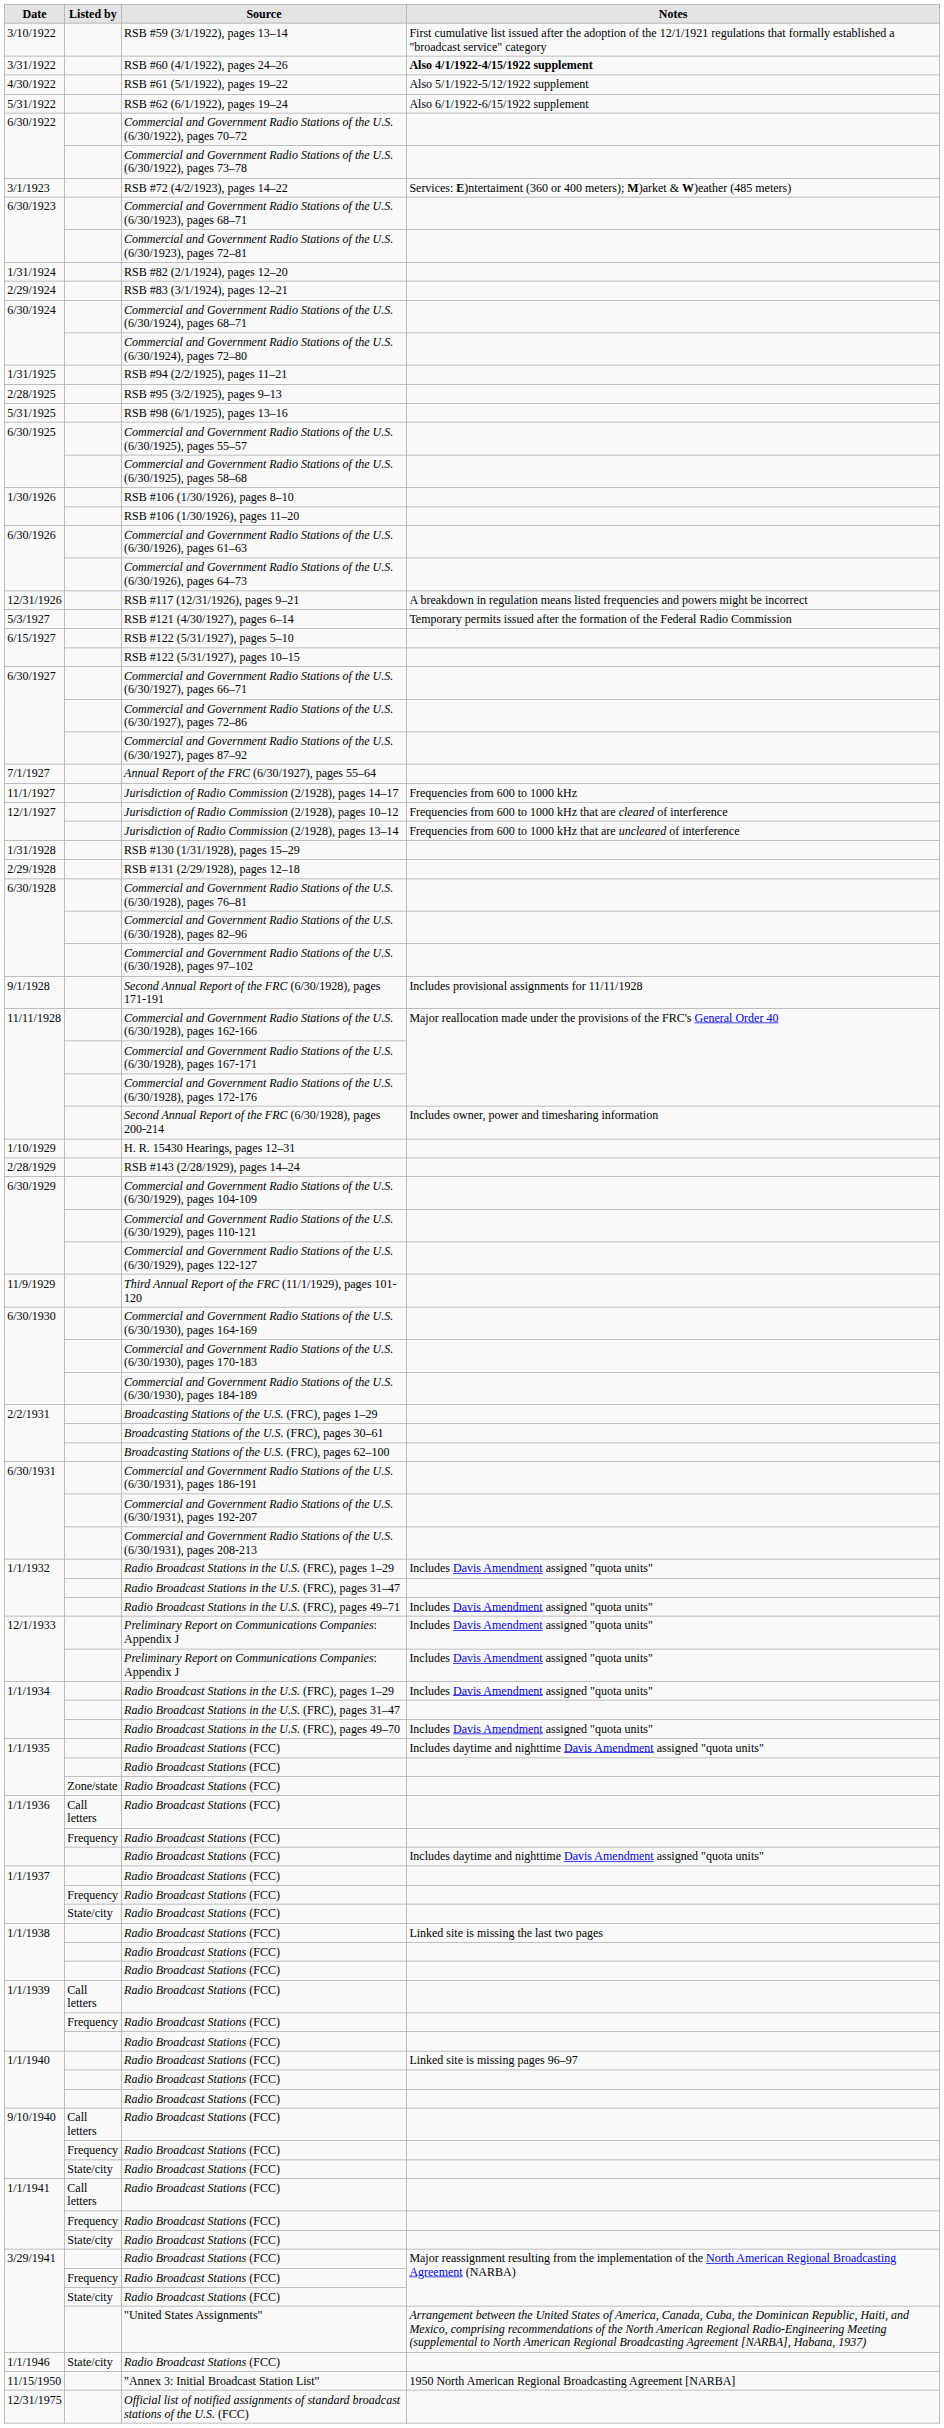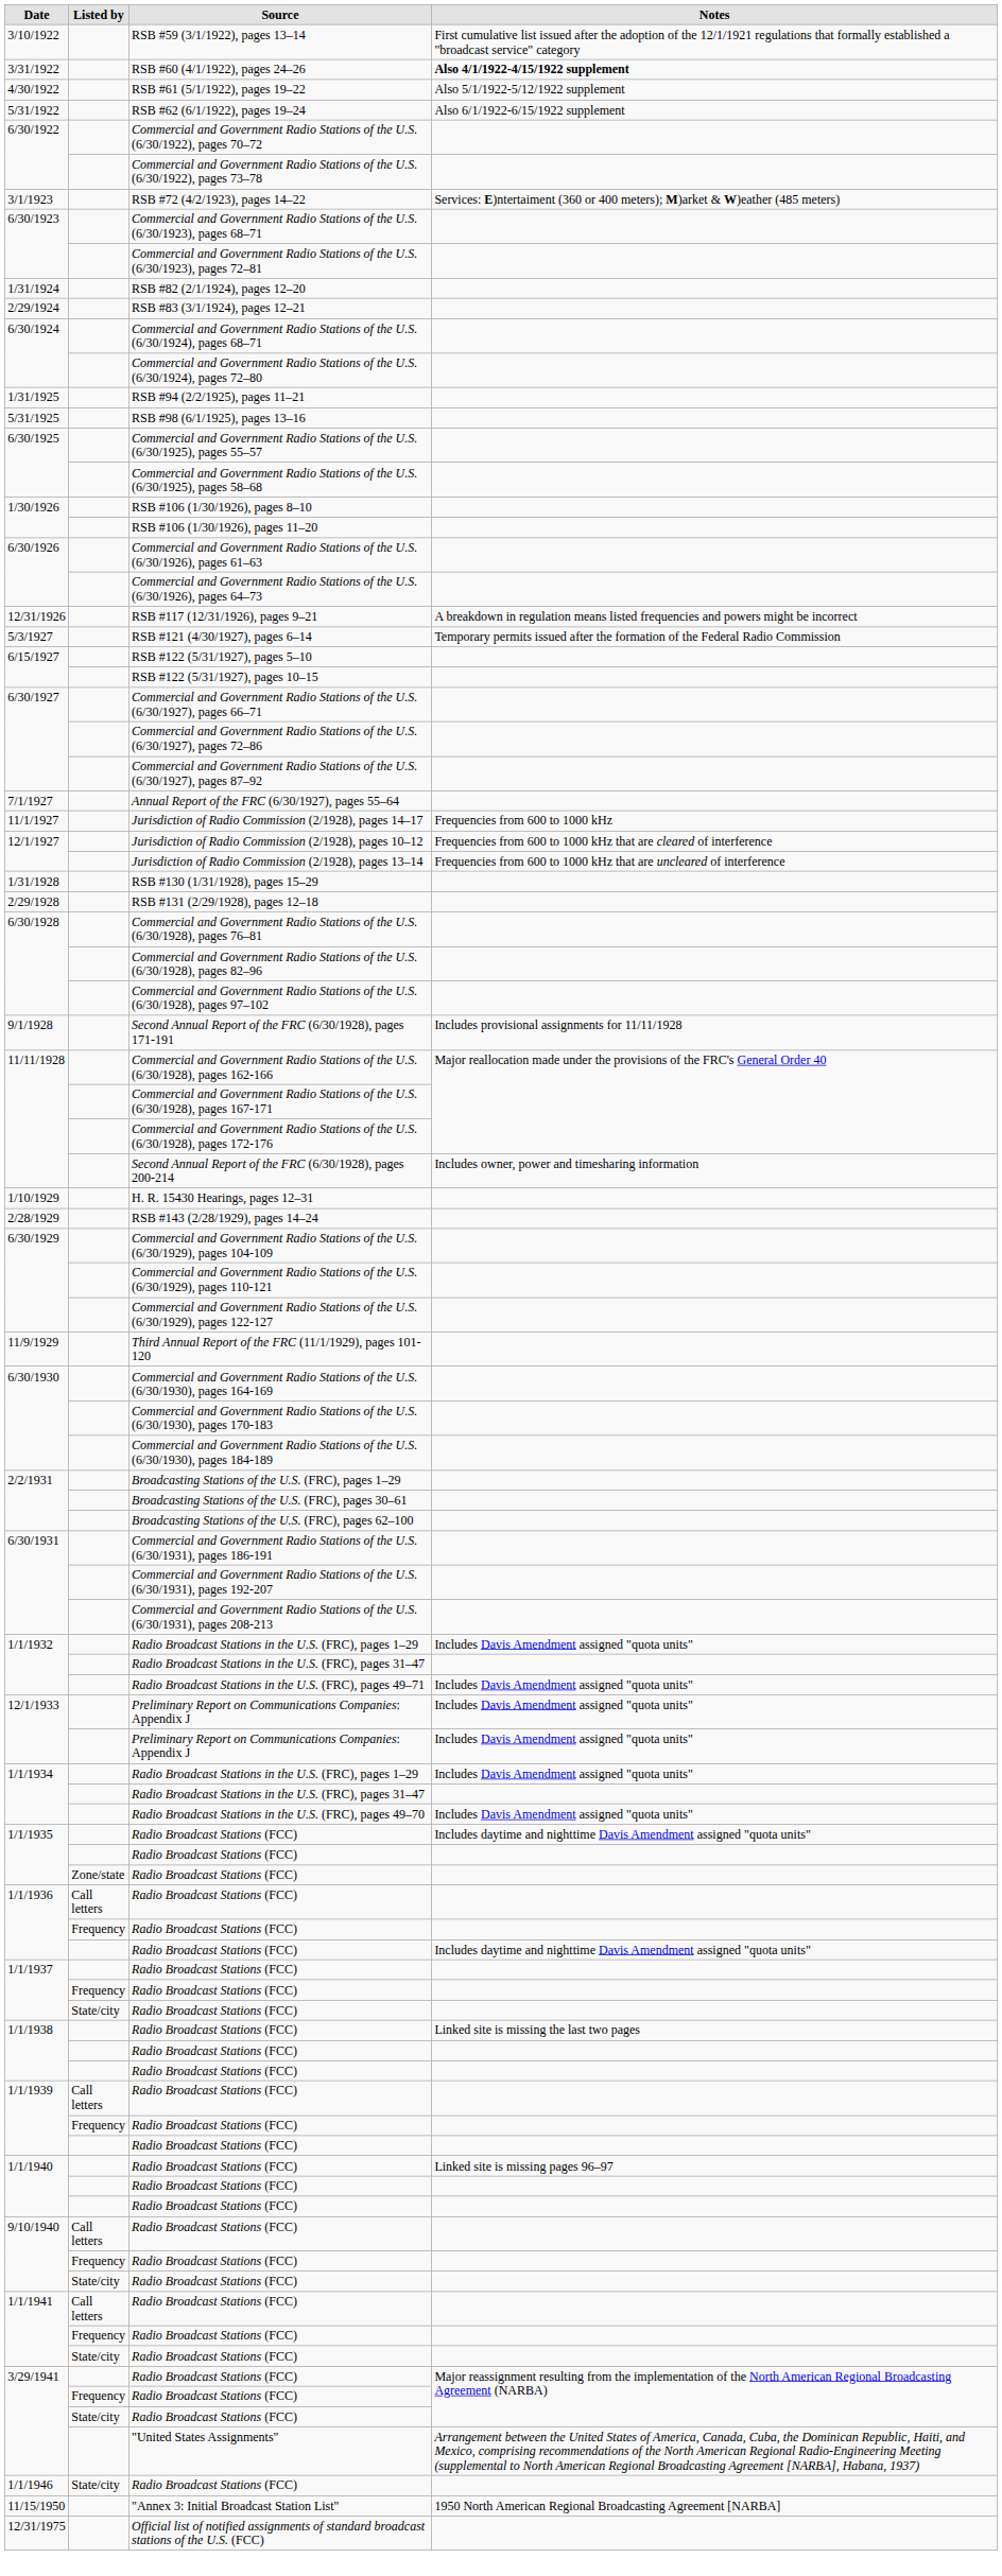- row: 2/28/1925 | RSB #95 (3/2/1925), pages 9–13
